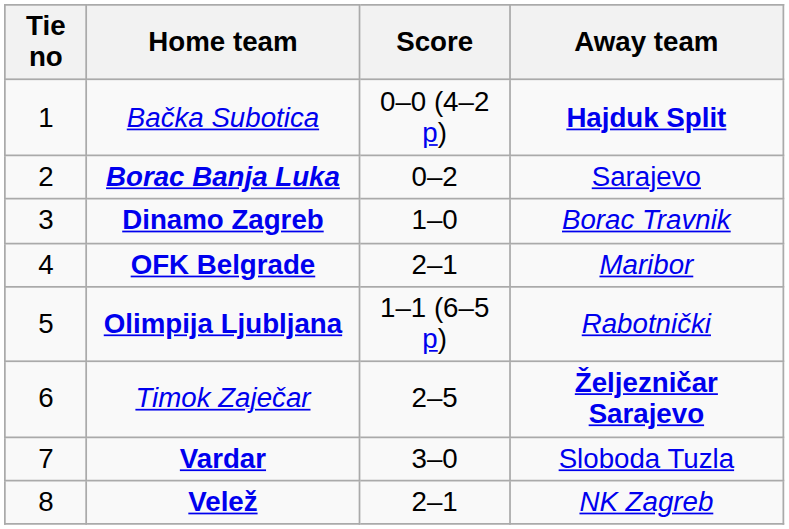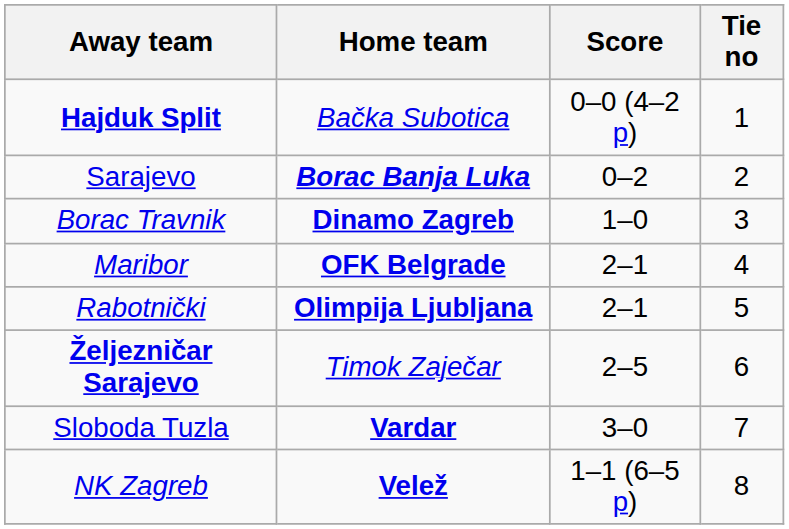columns swapped: Tie no <-> Away team
Olimpija Ljubljana | Score: 1–1 (6–5 p) -> 2–1
Velež | Score: 2–1 -> 1–1 (6–5 p)
